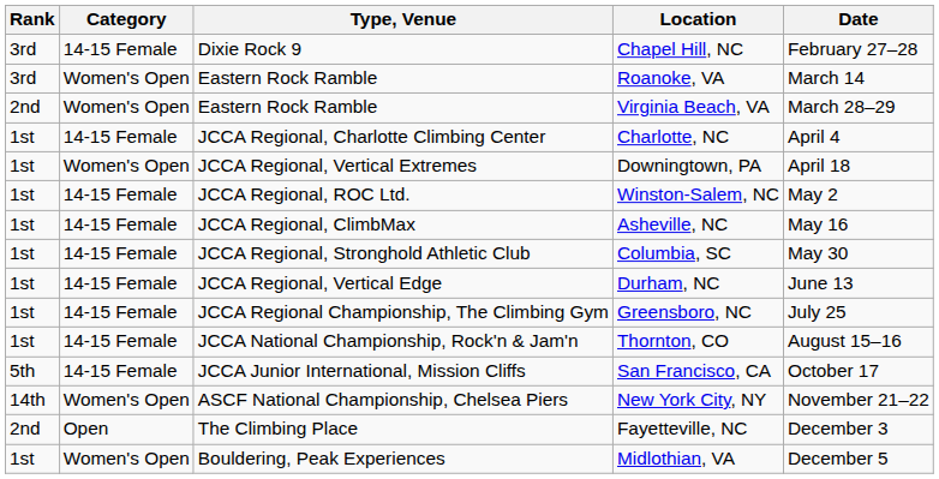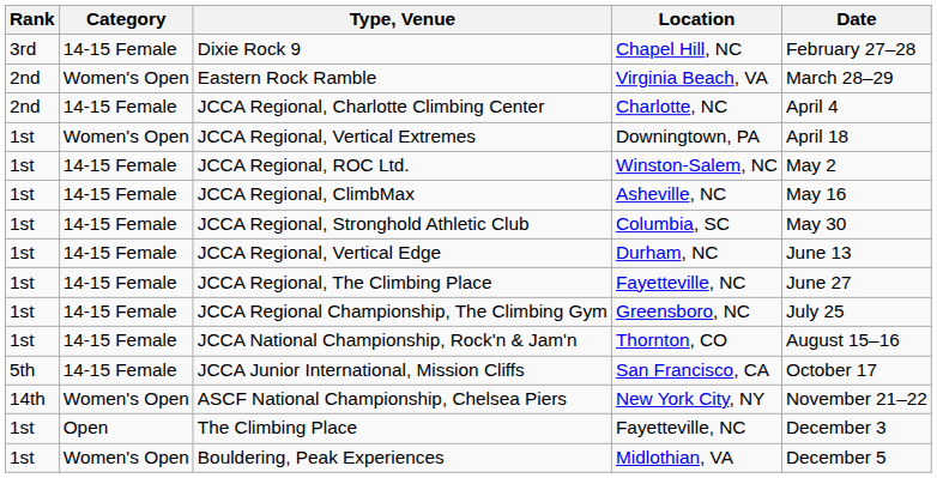- row: 3rd | Women's Open | Eastern Rock Ramble | Roanoke, VA | March 14
JCCA Regional, Charlotte Climbing Center | Rank: 1st -> 2nd
+ row: 1st | 14-15 Female | JCCA Regional, The Climbing Place | Fayetteville, NC | June 27
The Climbing Place | Rank: 2nd -> 1st
